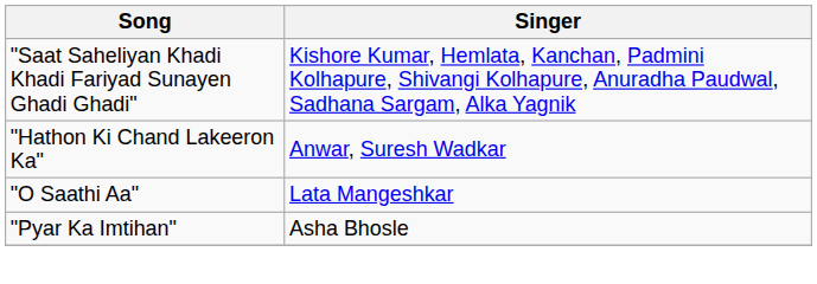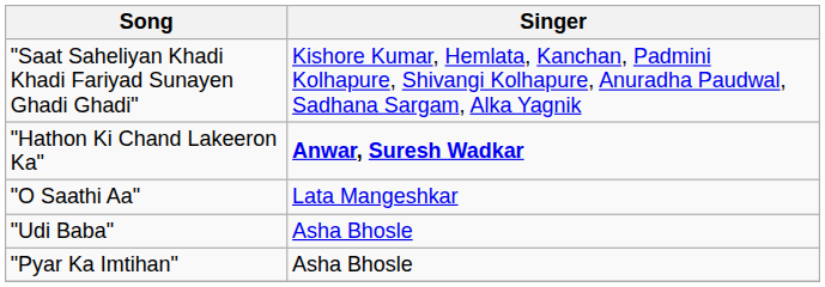"Hathon Ki Chand Lakeeron Ka" | Singer: normal -> bold
+ row: "Udi Baba" | Asha Bhosle
